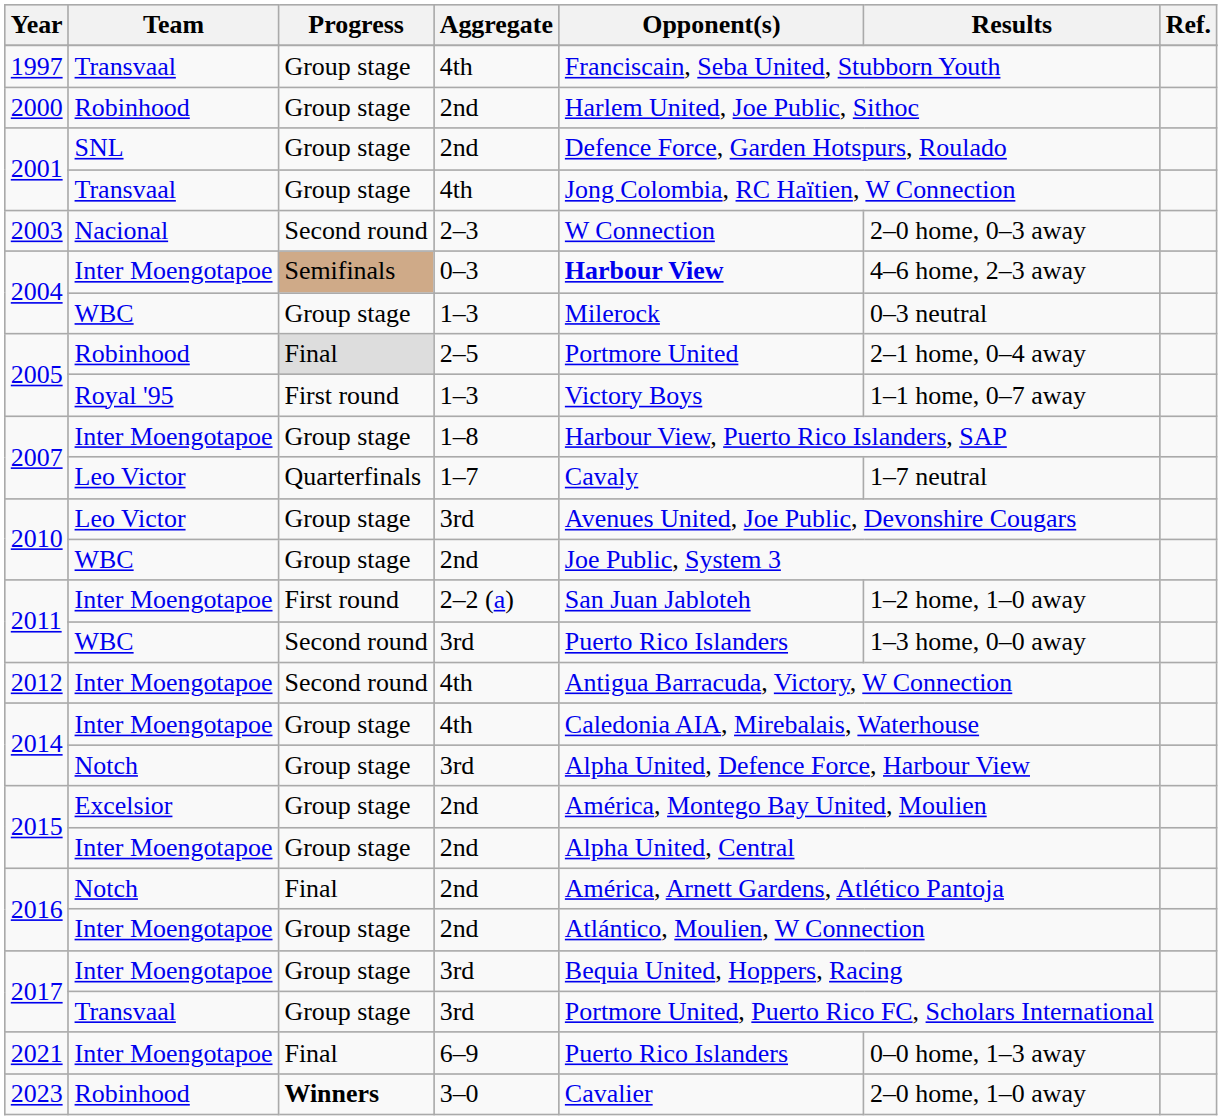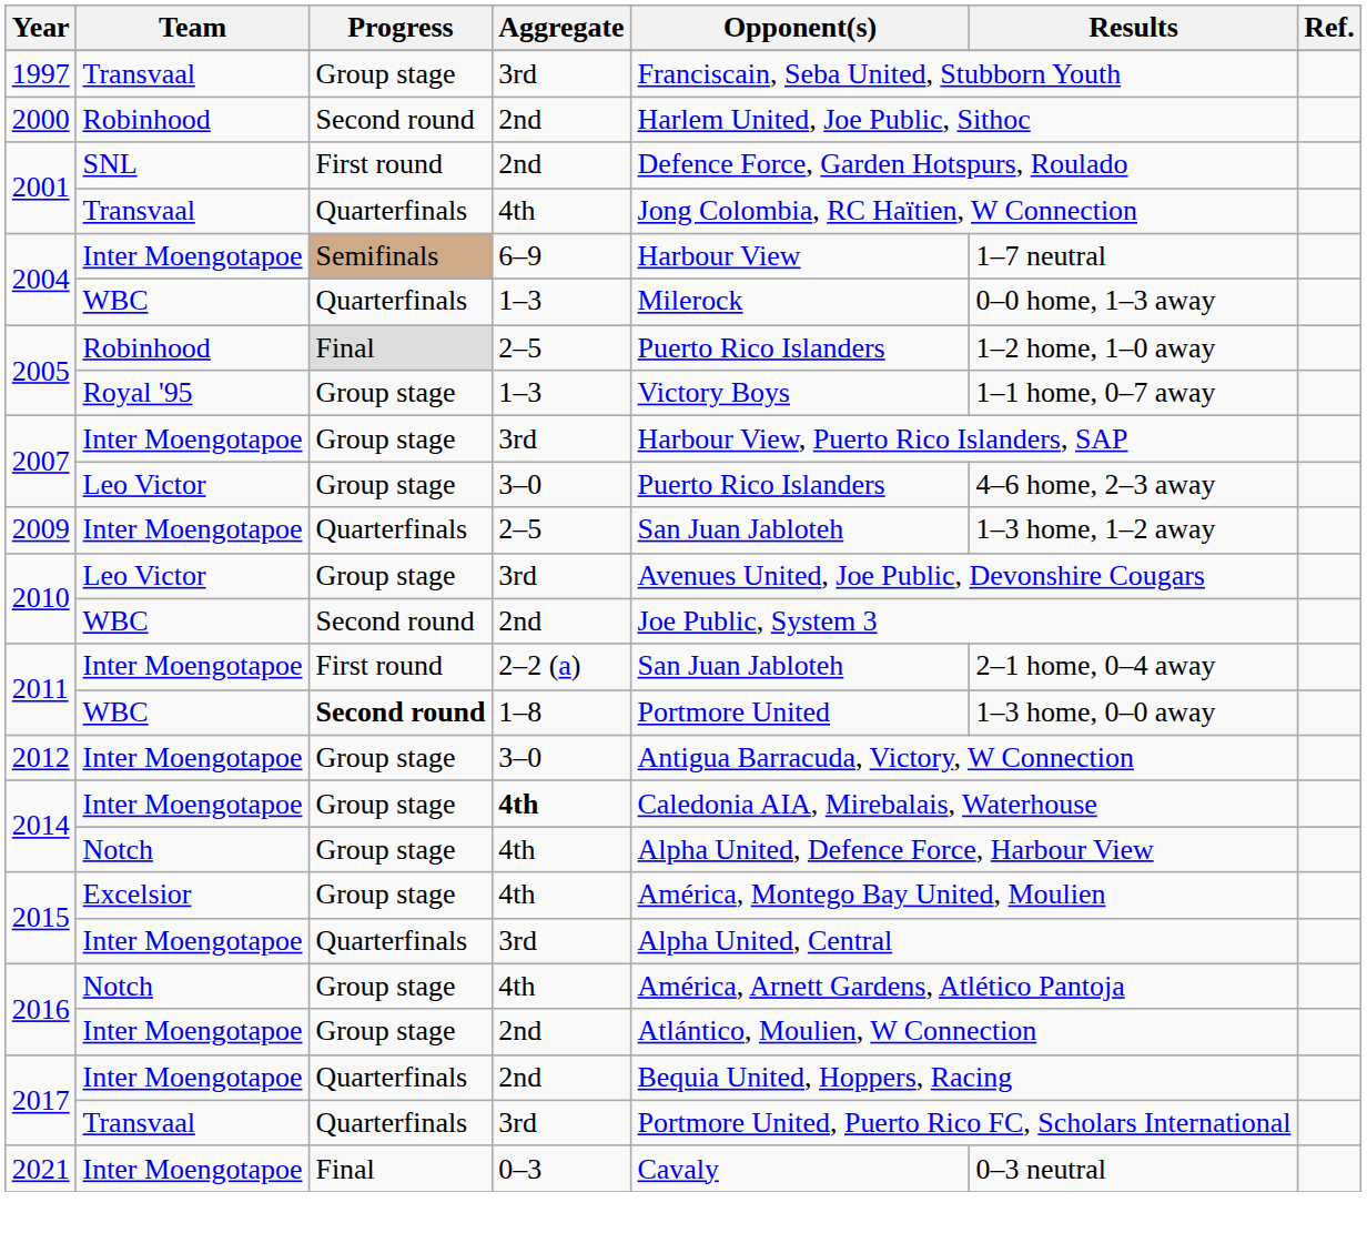1997 | Aggregate: 4th -> 3rd
2000 | Progress: Group stage -> Second round
2001 / SNL | Progress: Group stage -> First round
2001 / Transvaal | Progress: Group stage -> Quarterfinals
- row: 2003 | Nacional | Second round | 2–3 | W Connection | 2–0 home, 0–3 away
2004 / Inter Moengotapoe | Aggregate: 0–3 -> 6–9
2004 / Inter Moengotapoe | Opponent(s): bold -> normal
2004 / Inter Moengotapoe | Results: 4–6 home, 2–3 away -> 1–7 neutral
2004 / WBC | Progress: Group stage -> Quarterfinals
2004 / WBC | Results: 0–3 neutral -> 0–0 home, 1–3 away
2005 / Robinhood | Opponent(s): Portmore United -> Puerto Rico Islanders
2005 / Robinhood | Results: 2–1 home, 0–4 away -> 1–2 home, 1–0 away
2005 / Royal '95 | Progress: First round -> Group stage
2007 / Inter Moengotapoe | Aggregate: 1–8 -> 3rd
2007 / Leo Victor | Progress: Quarterfinals -> Group stage
2007 / Leo Victor | Aggregate: 1–7 -> 3–0
2007 / Leo Victor | Opponent(s): Cavaly -> Puerto Rico Islanders
2007 / Leo Victor | Results: 1–7 neutral -> 4–6 home, 2–3 away
+ row: 2009 | Inter Moengotapoe | Quarterfinals | 2–5 | San Juan Jabloteh | 1–3 home, 1–2 away
2010 / WBC | Progress: Group stage -> Second round
2011 / Inter Moengotapoe | Results: 1–2 home, 1–0 away -> 2–1 home, 0–4 away
2011 / WBC | Progress: normal -> bold
2011 / WBC | Aggregate: 3rd -> 1–8
2011 / WBC | Opponent(s): Puerto Rico Islanders -> Portmore United
2012 | Progress: Second round -> Group stage
2012 | Aggregate: 4th -> 3–0
2014 / Inter Moengotapoe | Aggregate: normal -> bold
2014 / Notch | Aggregate: 3rd -> 4th
2015 / Excelsior | Aggregate: 2nd -> 4th
2015 / Inter Moengotapoe | Progress: Group stage -> Quarterfinals
2015 / Inter Moengotapoe | Aggregate: 2nd -> 3rd
2016 / Notch | Progress: Final -> Group stage
2016 / Notch | Aggregate: 2nd -> 4th
2017 / Inter Moengotapoe | Progress: Group stage -> Quarterfinals
2017 / Inter Moengotapoe | Aggregate: 3rd -> 2nd
2017 / Transvaal | Progress: Group stage -> Quarterfinals
2021 | Aggregate: 6–9 -> 0–3
2021 | Opponent(s): Puerto Rico Islanders -> Cavaly
2021 | Results: 0–0 home, 1–3 away -> 0–3 neutral
- row: 2023 | Robinhood | Winners | 3–0 | Cavalier | 2–0 home, 1–0 away
